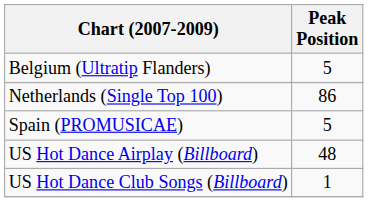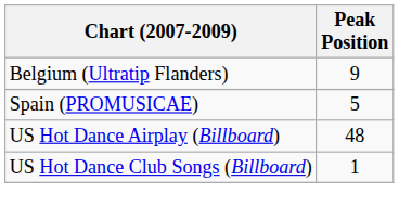Belgium (Ultratip Flanders) | Peak Position: 5 -> 9
- row: Netherlands (Single Top 100) | 86
